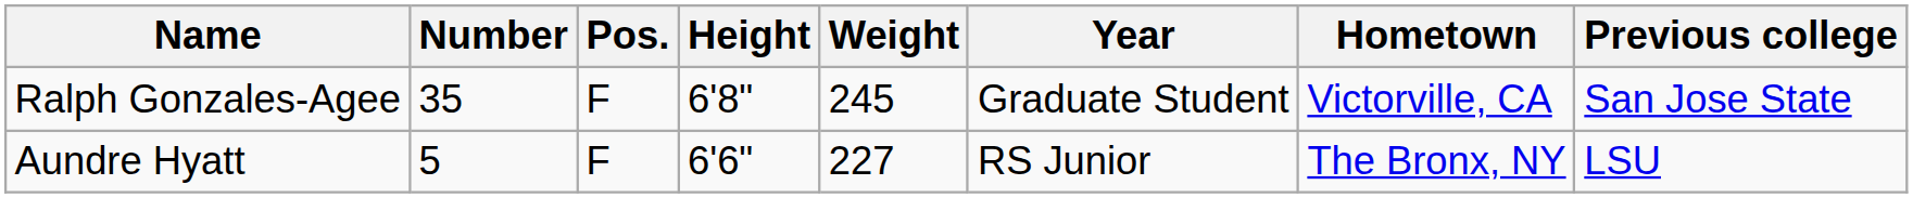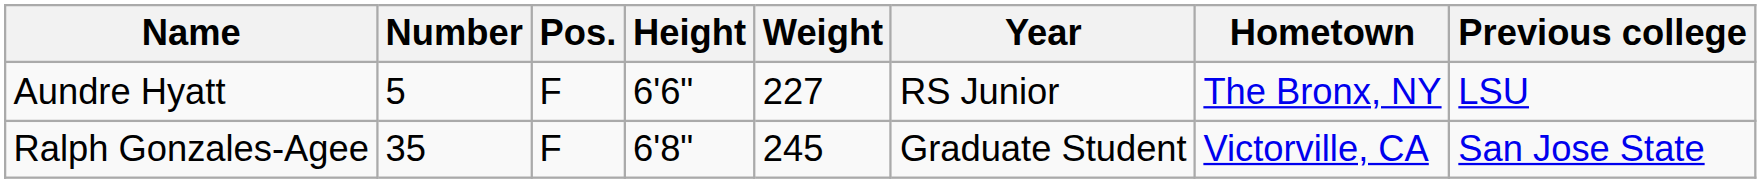rows swapped: Aundre Hyatt <-> Ralph Gonzales-Agee
